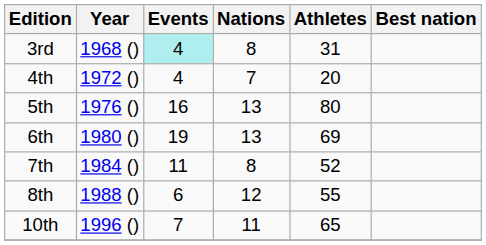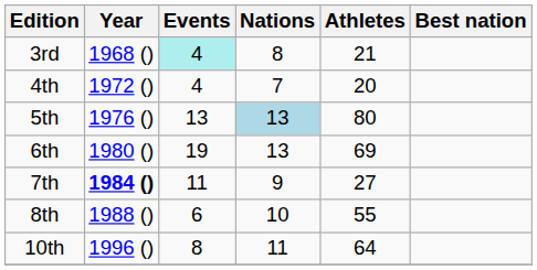3rd | Athletes: 31 -> 21
5th | Events: 16 -> 13
5th | Nations: no background -> lightblue background
7th | Year: normal -> bold
7th | Nations: 8 -> 9
7th | Athletes: 52 -> 27
8th | Nations: 12 -> 10
10th | Events: 7 -> 8
10th | Athletes: 65 -> 64
